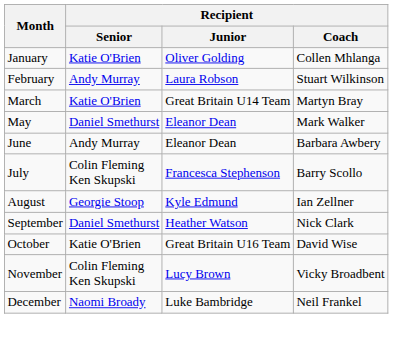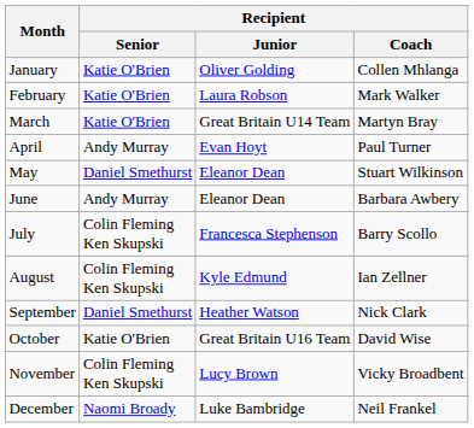February | Recipient / Senior: Andy Murray -> Katie O'Brien
February | Recipient / Coach: Stuart Wilkinson -> Mark Walker
+ row: April | Andy Murray | Evan Hoyt | Paul Turner
May | Recipient / Coach: Mark Walker -> Stuart Wilkinson
August | Recipient / Senior: Georgie Stoop -> Colin Fleming Ken Skupski
